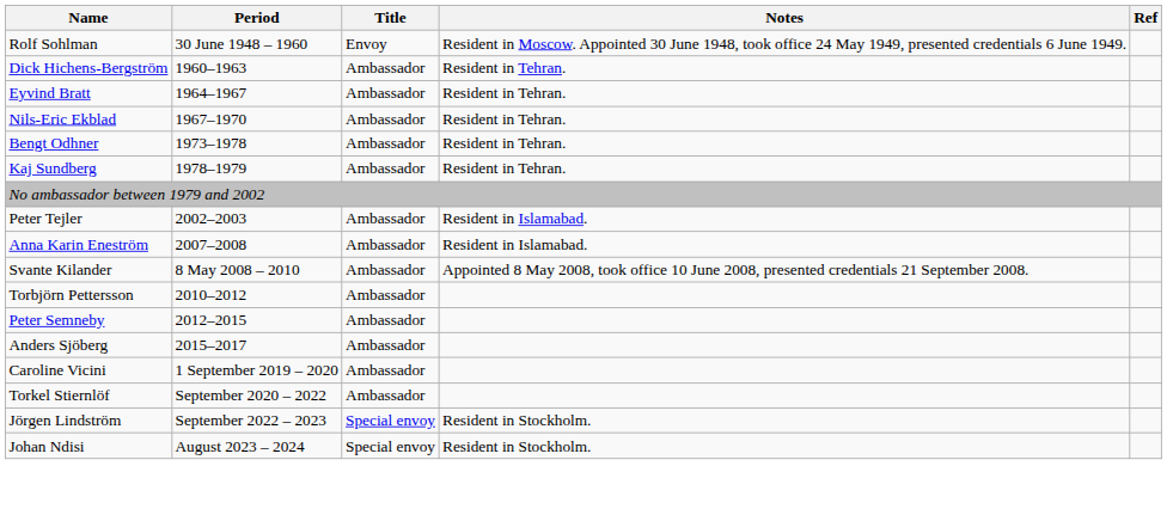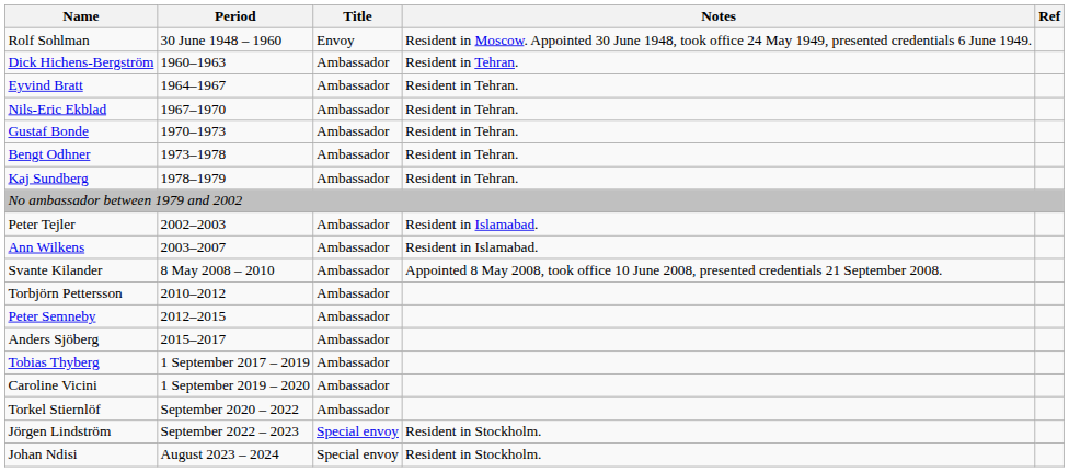+ row: Gustaf Bonde | 1970–1973 | Ambassador | Resident in Tehran.
+ row: Ann Wilkens | 2003–2007 | Ambassador | Resident in Islamabad.
- row: Anna Karin Eneström | 2007–2008 | Ambassador | Resident in Islamabad.
+ row: Tobias Thyberg | 1 September 2017 – 2019 | Ambassador
